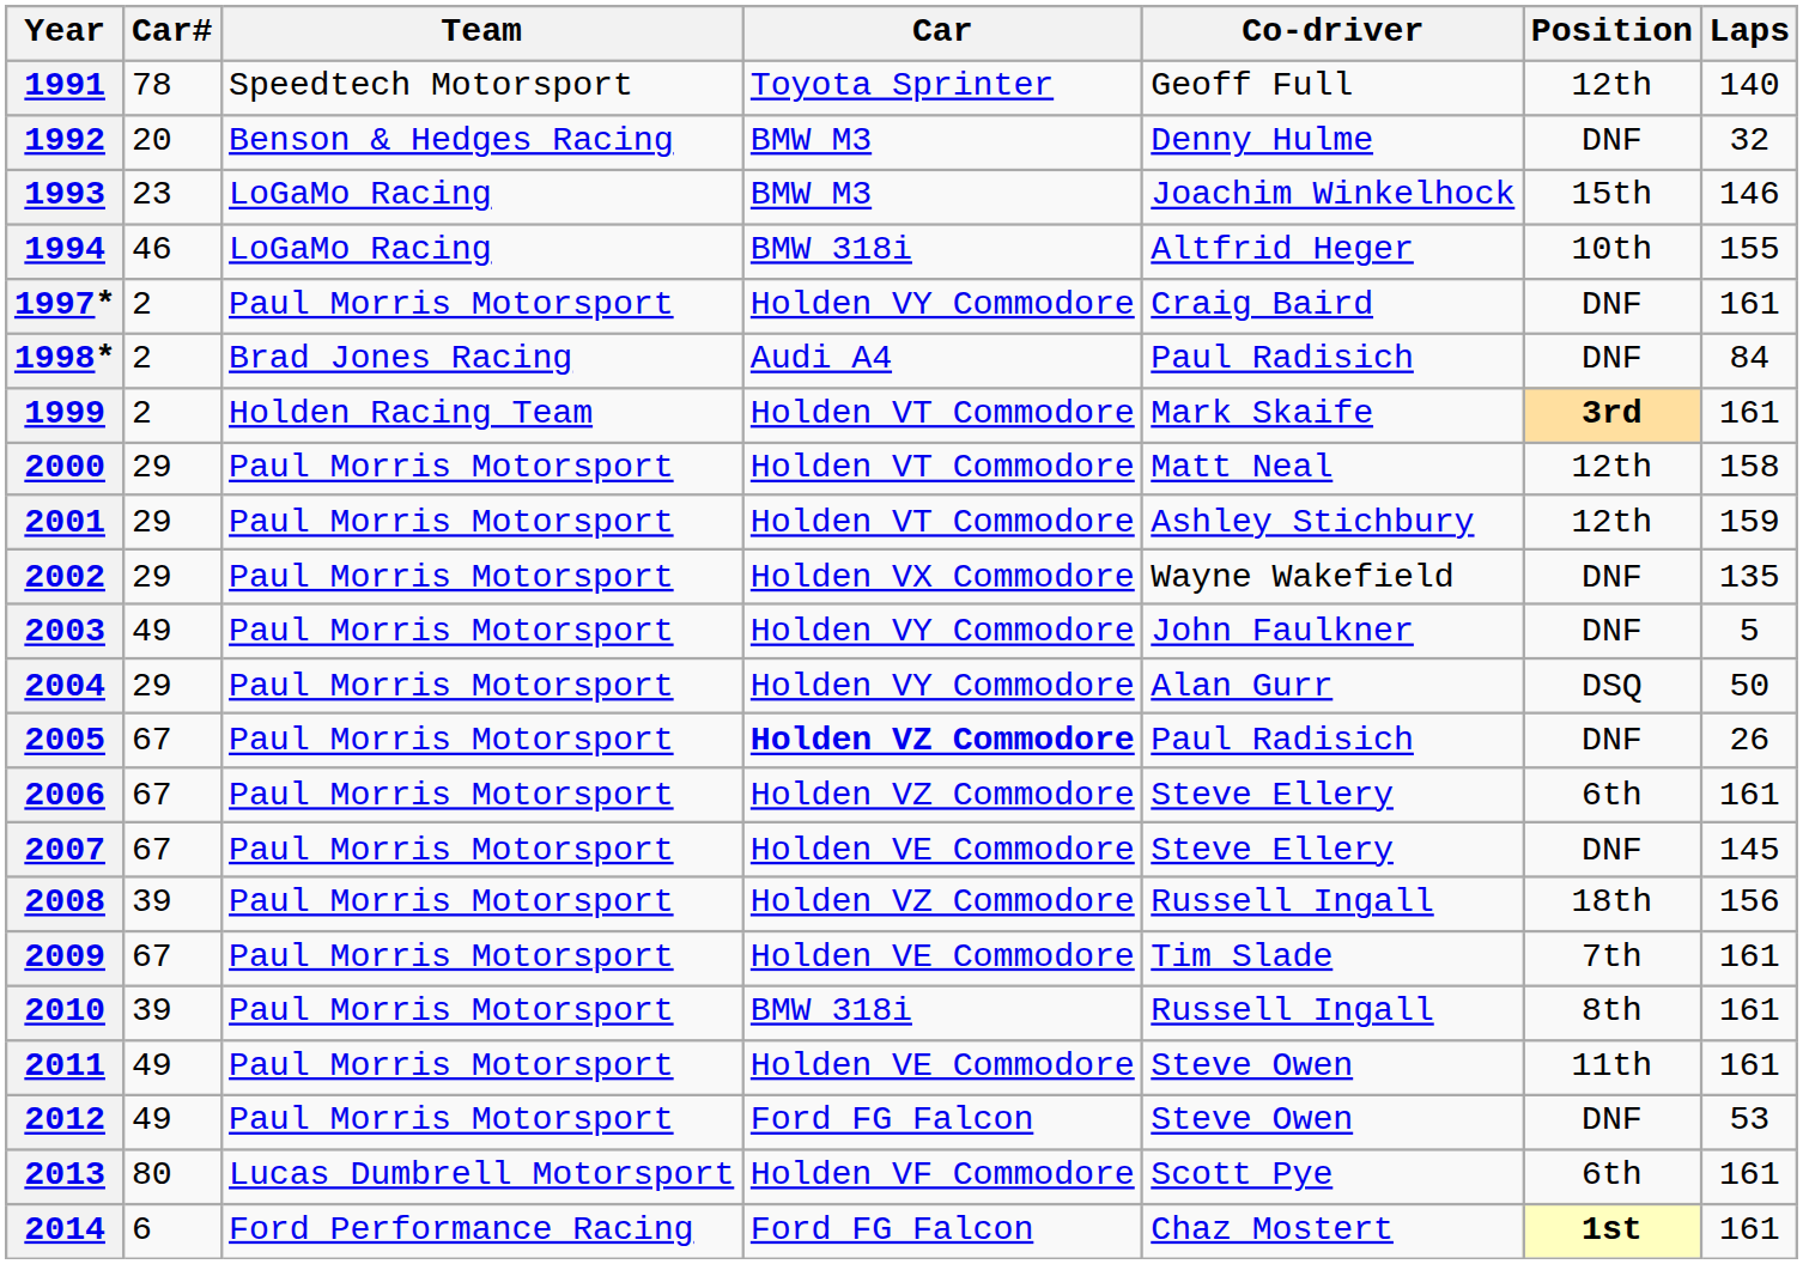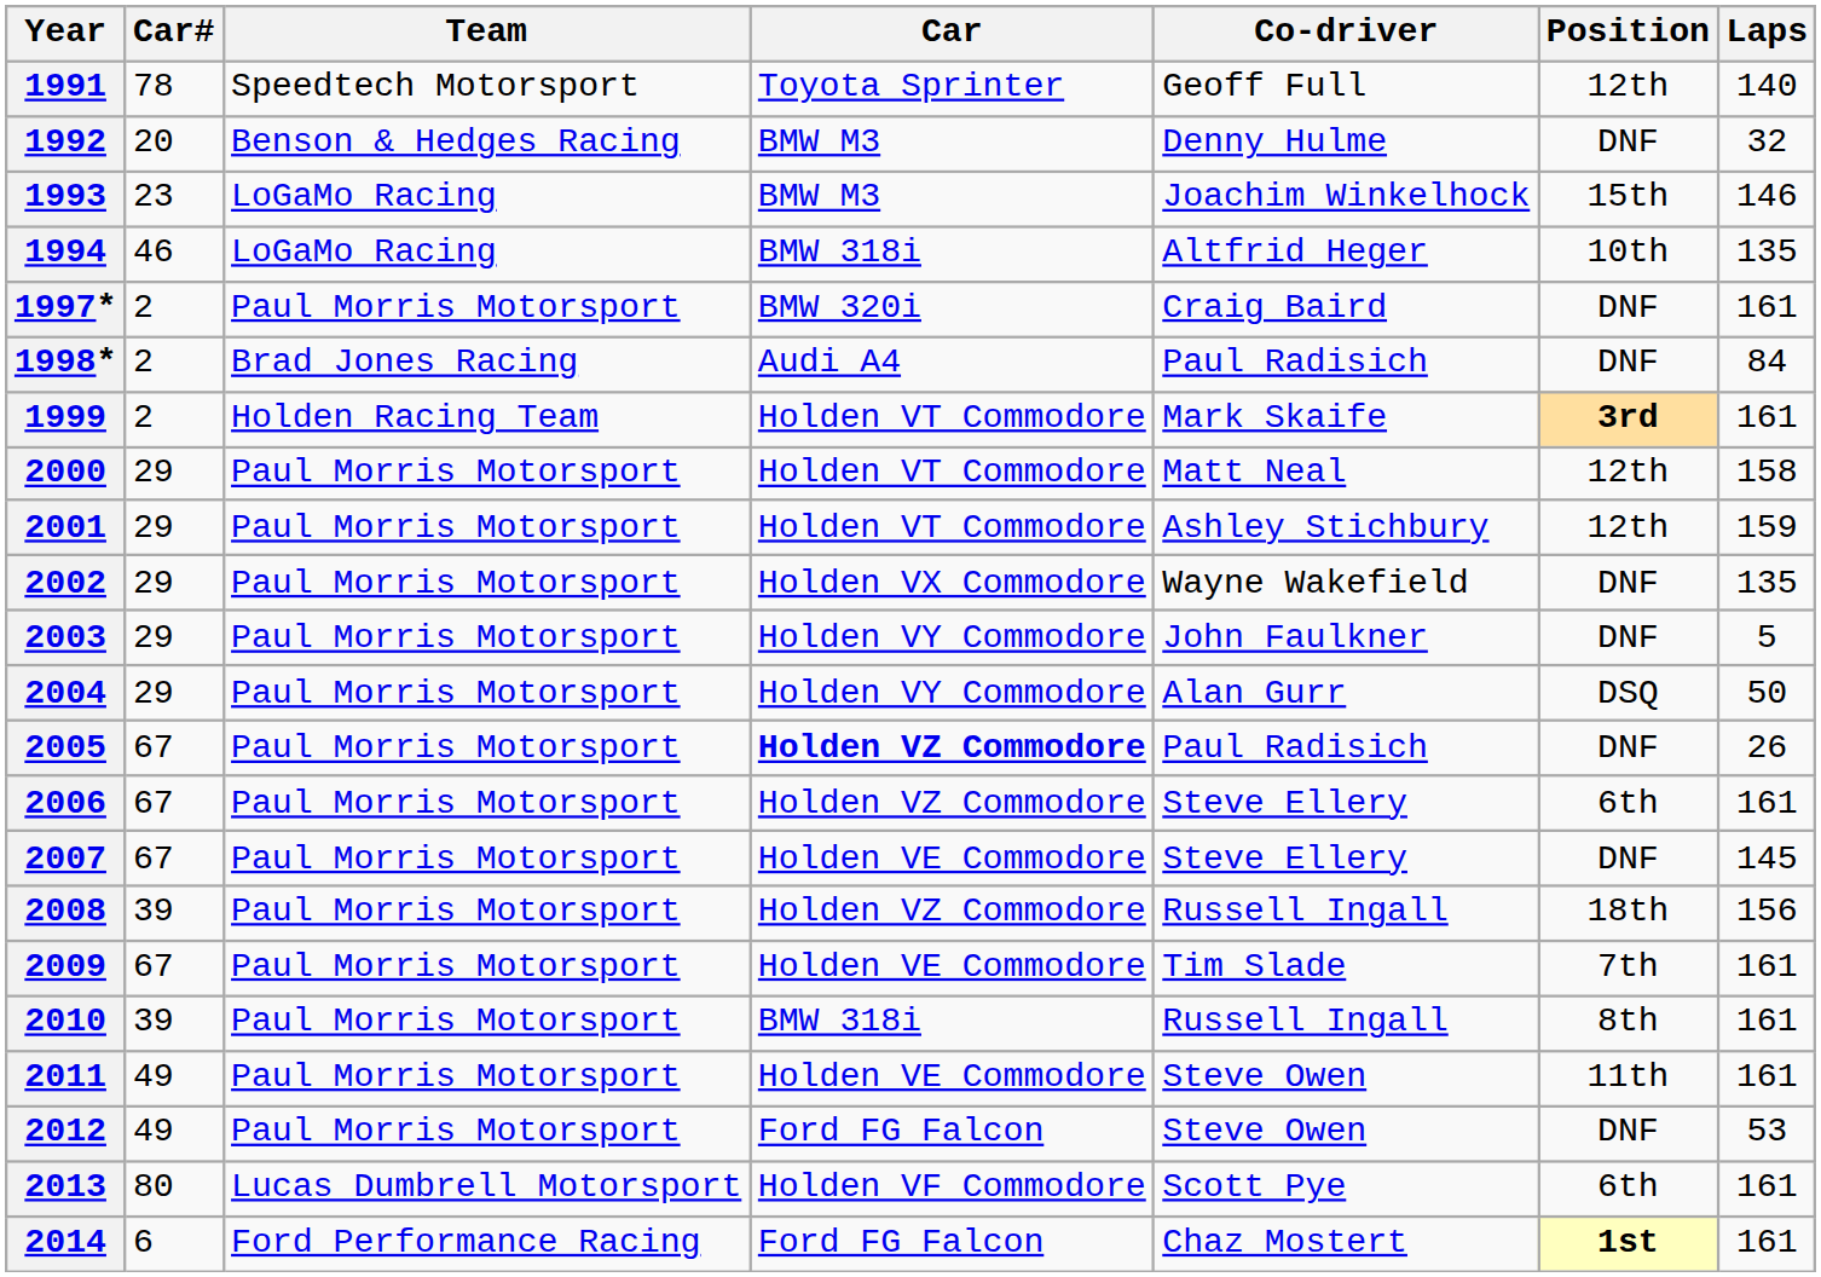1994 | Laps: 155 -> 135
1997* | Car: Holden VY Commodore -> BMW 320i
2003 | Car#: 49 -> 29
